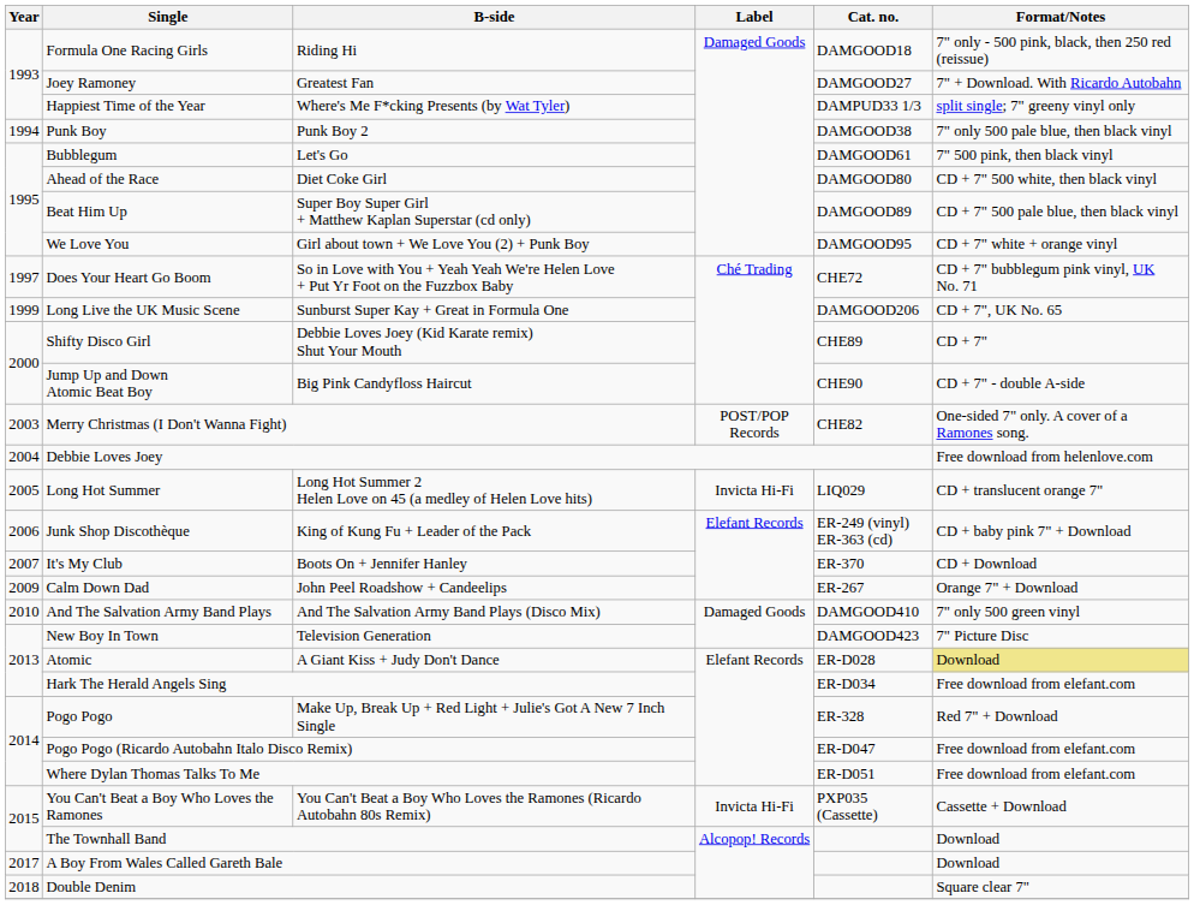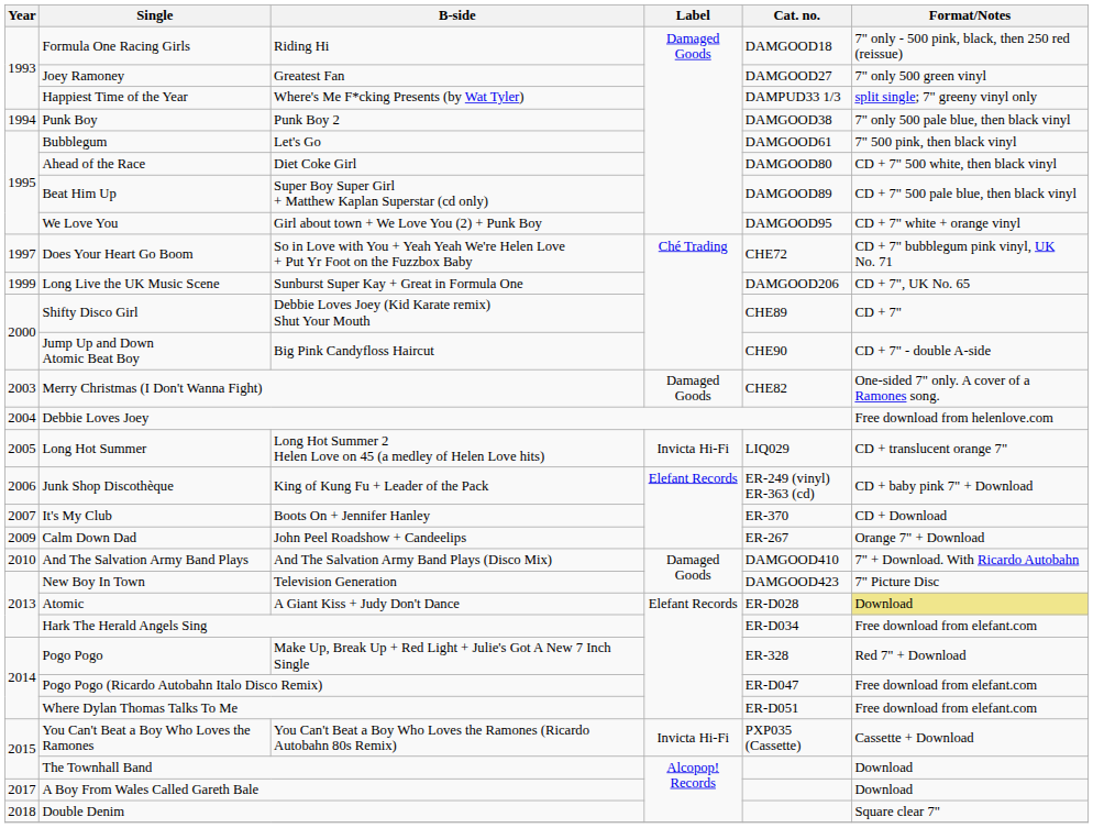Joey Ramoney | Format/Notes: 7" + Download. With Ricardo Autobahn -> 7" only 500 green vinyl
Merry Christmas (I Don't Wanna Fight) | Label: POST/POP Records -> Damaged Goods
And The Salvation Army Band Plays | Format/Notes: 7" only 500 green vinyl -> 7" + Download. With Ricardo Autobahn
